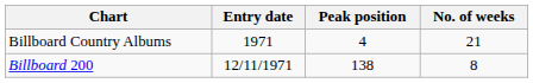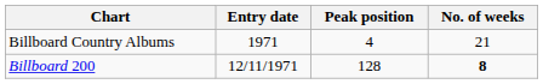Billboard 200 | Peak position: 138 -> 128
Billboard 200 | No. of weeks: normal -> bold
